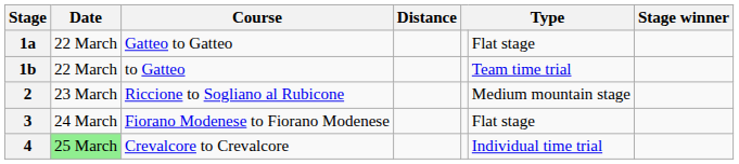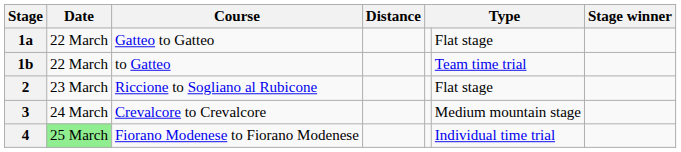2 | column 6: Medium mountain stage -> Flat stage
3 | Course: Fiorano Modenese to Fiorano Modenese -> Crevalcore to Crevalcore
3 | column 6: Flat stage -> Medium mountain stage
4 | Course: Crevalcore to Crevalcore -> Fiorano Modenese to Fiorano Modenese
